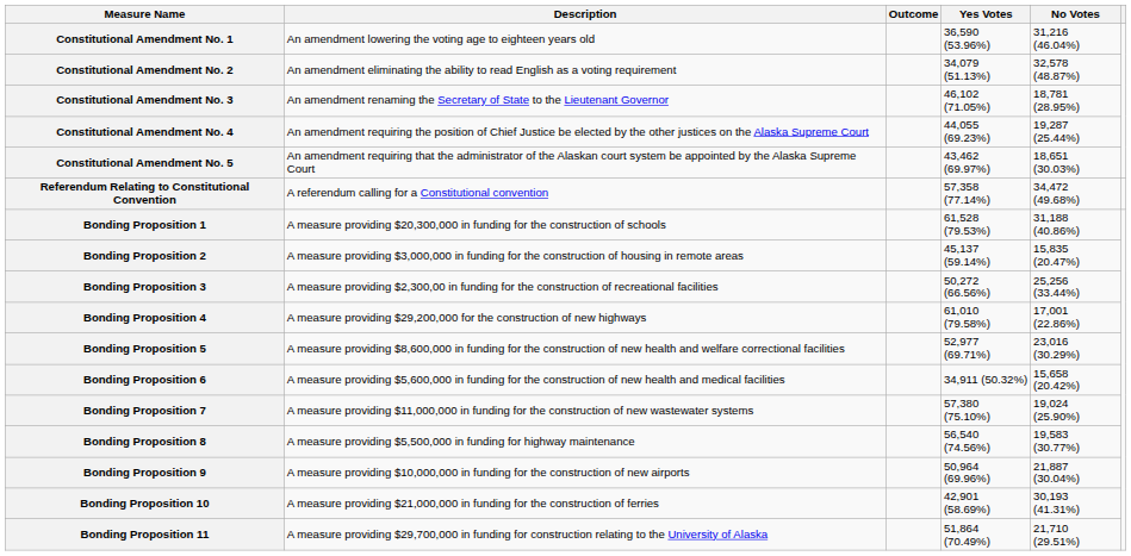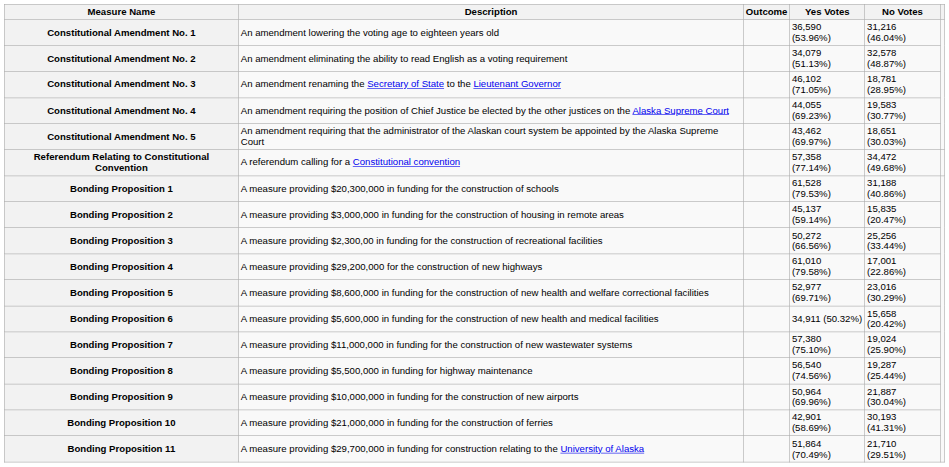Constitutional Amendment No. 4 | No Votes: 19,287 (25.44%) -> 19,583 (30.77%)
Bonding Proposition 8 | No Votes: 19,583 (30.77%) -> 19,287 (25.44%)
